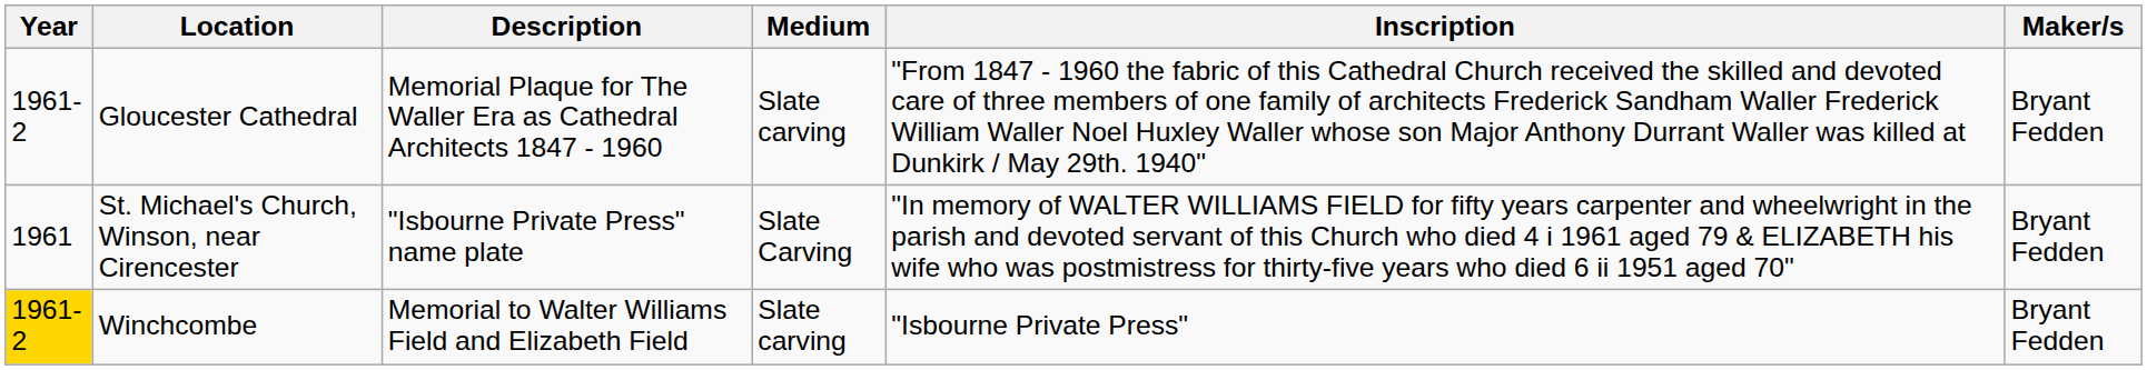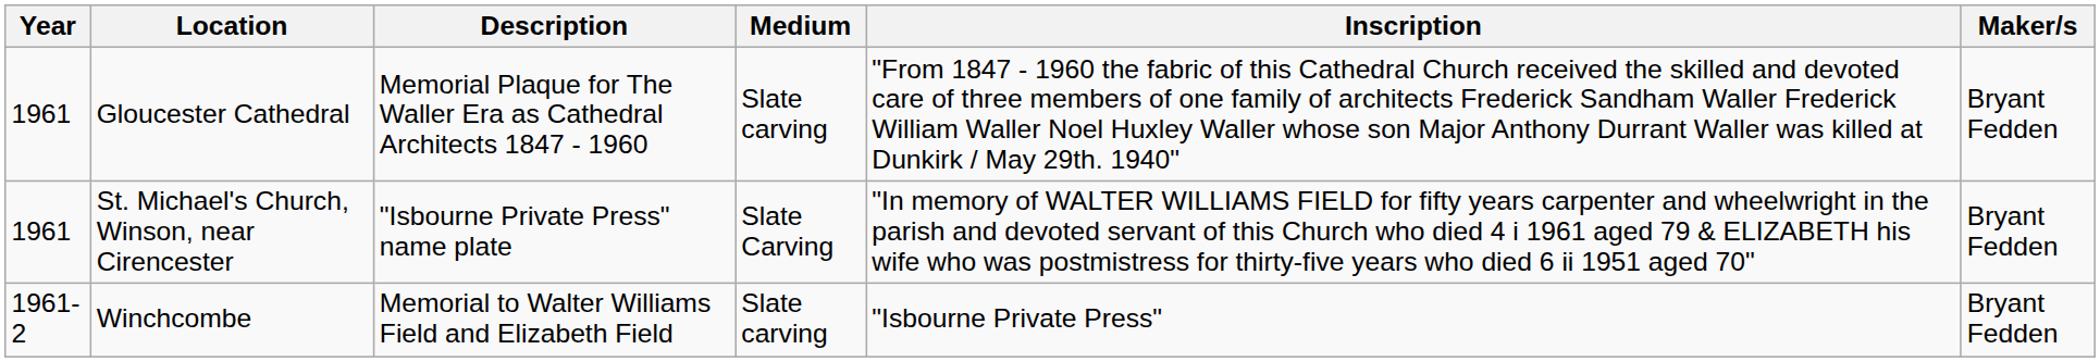Gloucester Cathedral | Year: 1961-2 -> 1961
Winchcombe | Year: gold background -> no background
